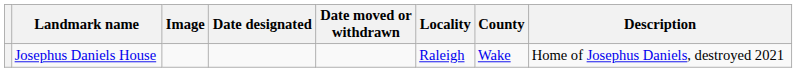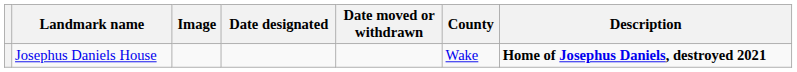- column: Locality | Raleigh
Josephus Daniels House | Description: normal -> bold
